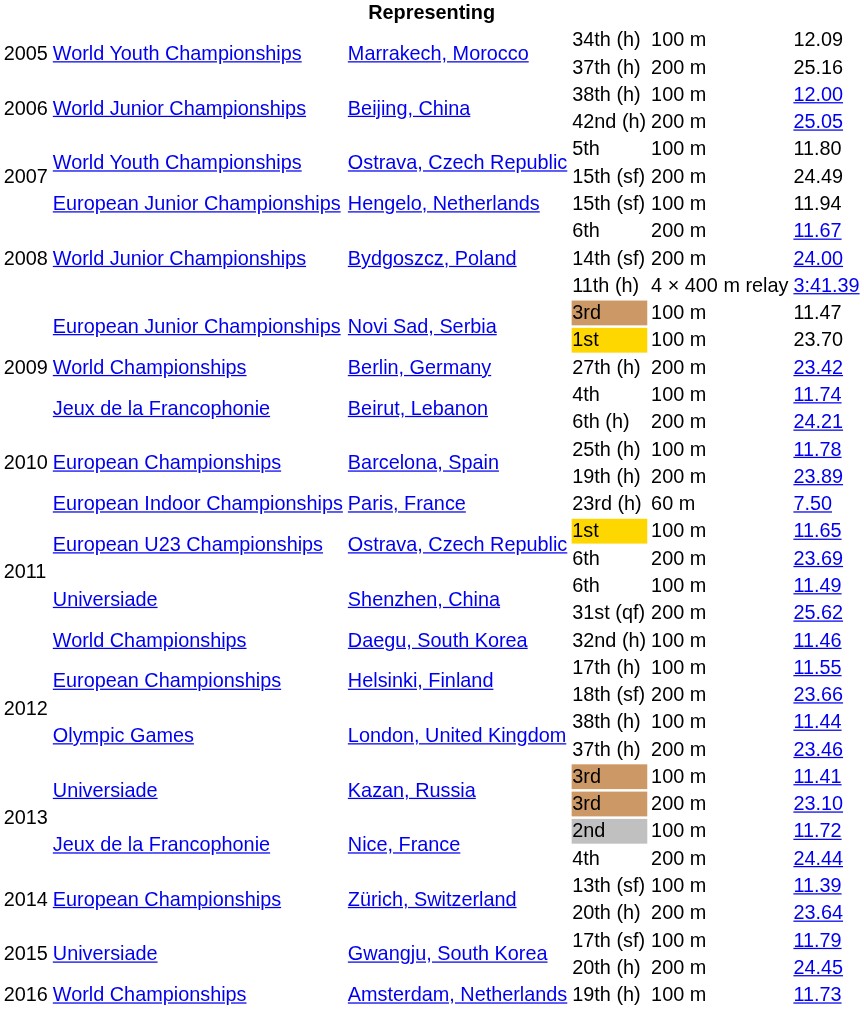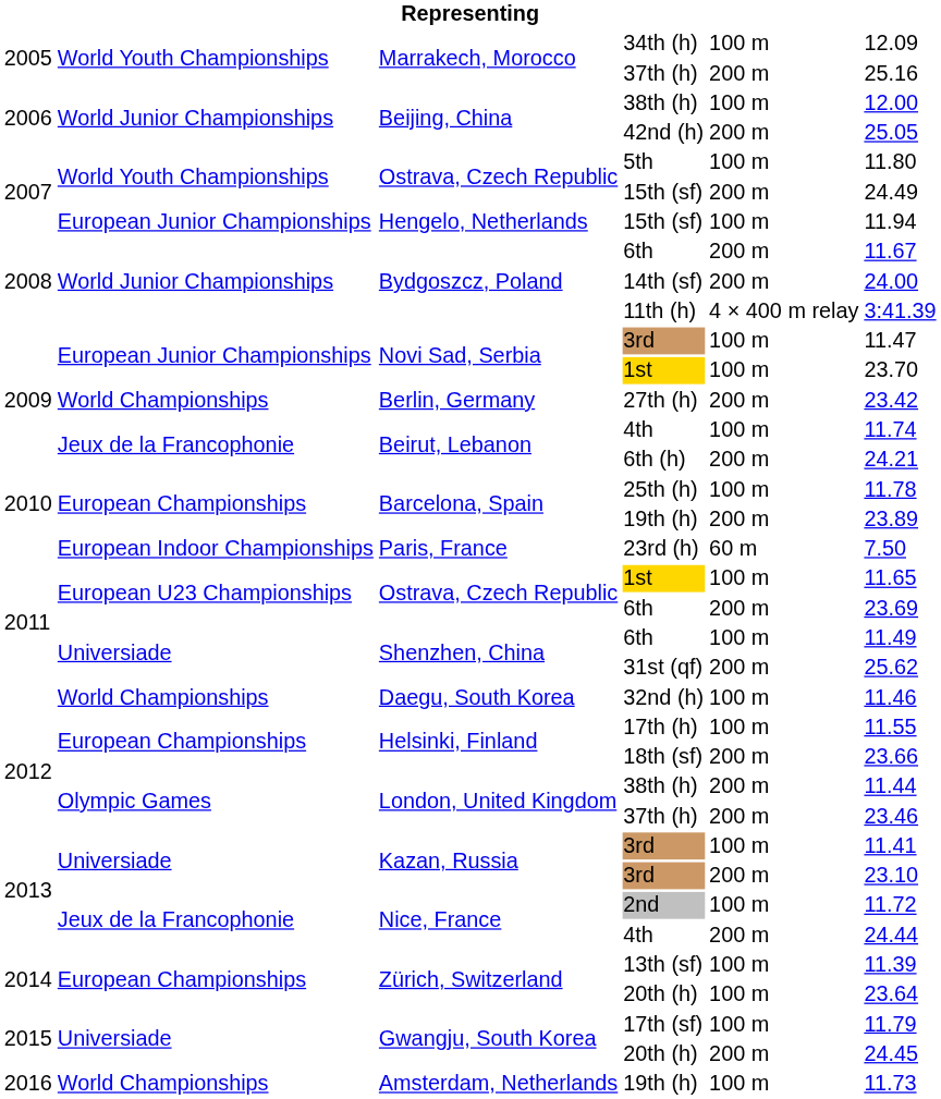London, United Kingdom / 38th (h) | column 5: 100 m -> 200 m
Zürich, Switzerland / 20th (h) | column 5: 200 m -> 100 m
